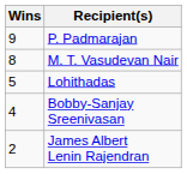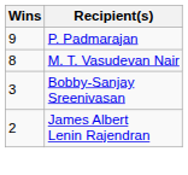- row: 5 | Lohithadas
Bobby-Sanjay Sreenivasan | Wins: 4 -> 3
